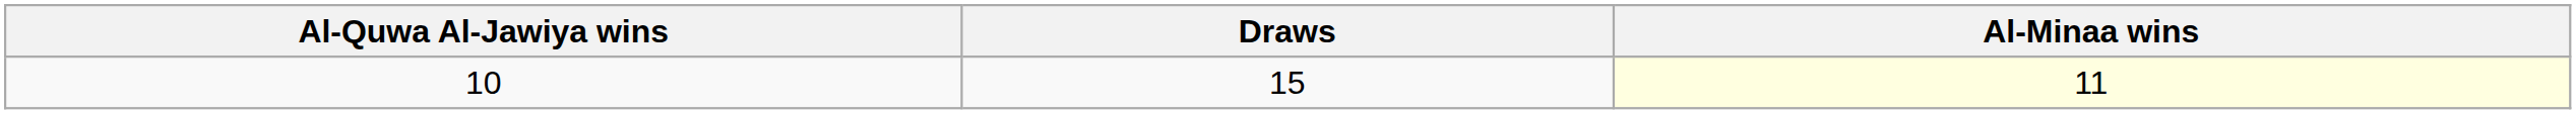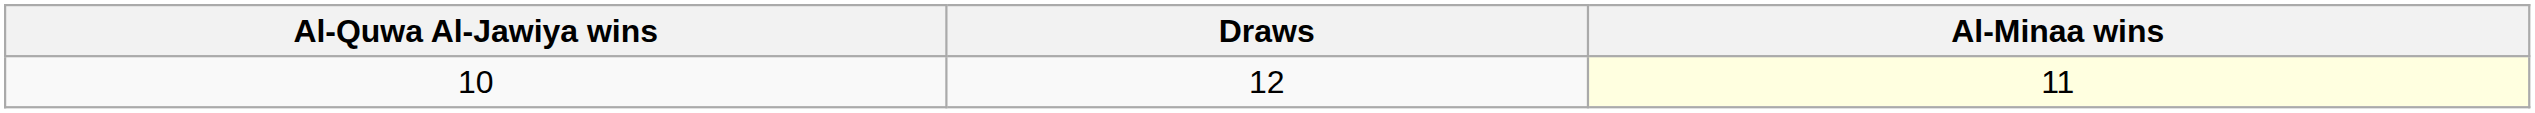10 | Draws: 15 -> 12
